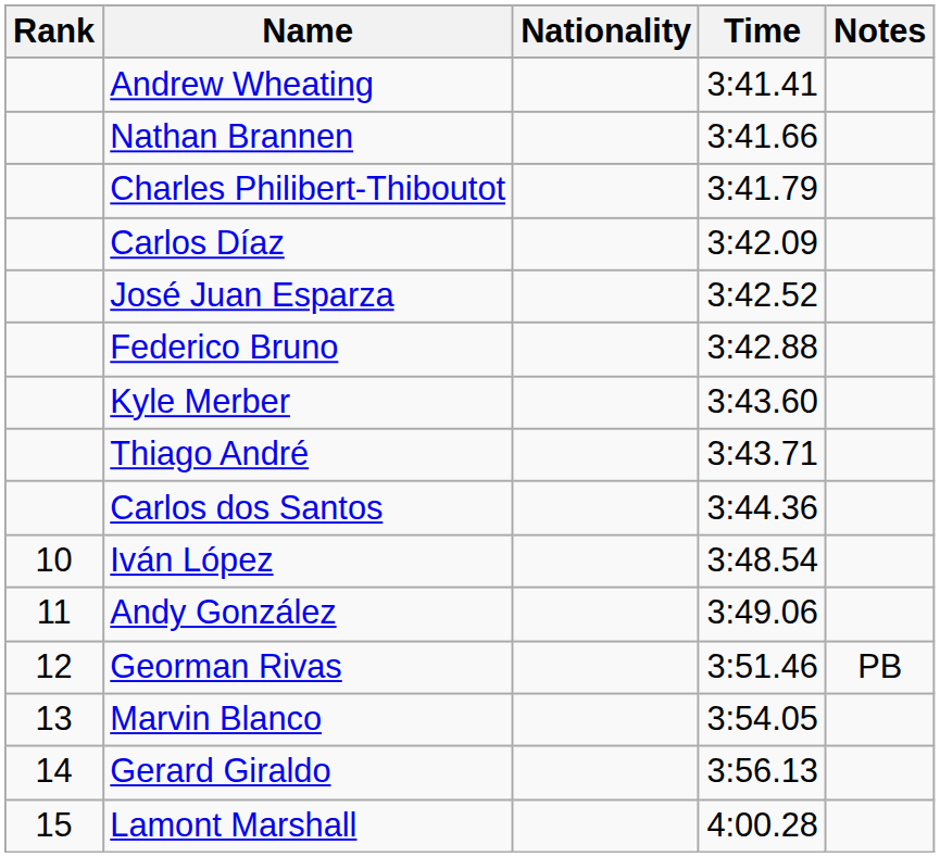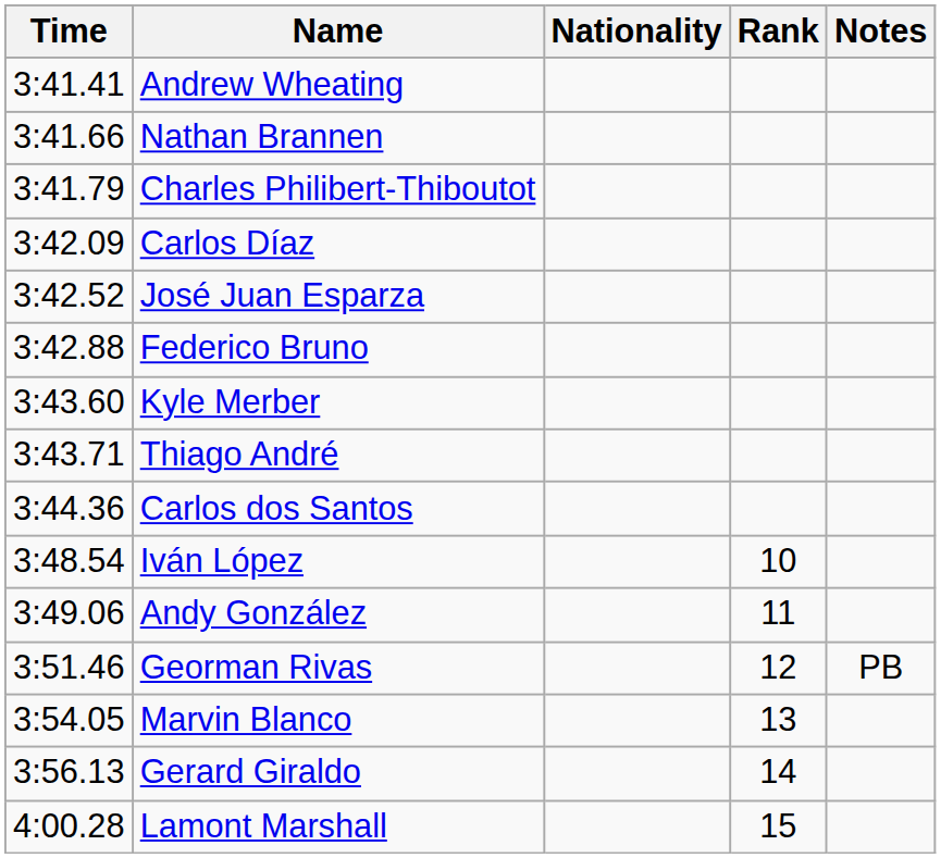columns swapped: Rank <-> Time
